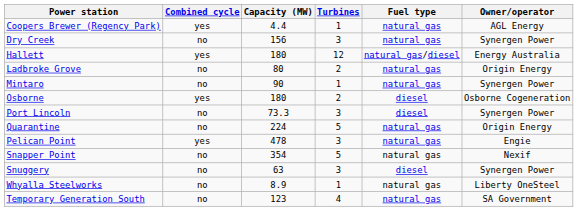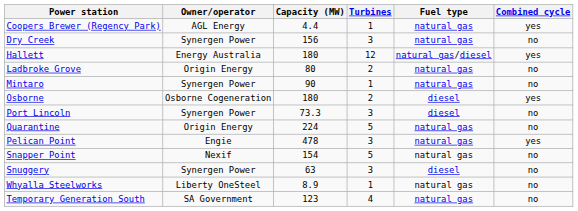columns swapped: Owner/operator <-> Combined cycle
Snapper Point | Capacity (MW): 354 -> 154
